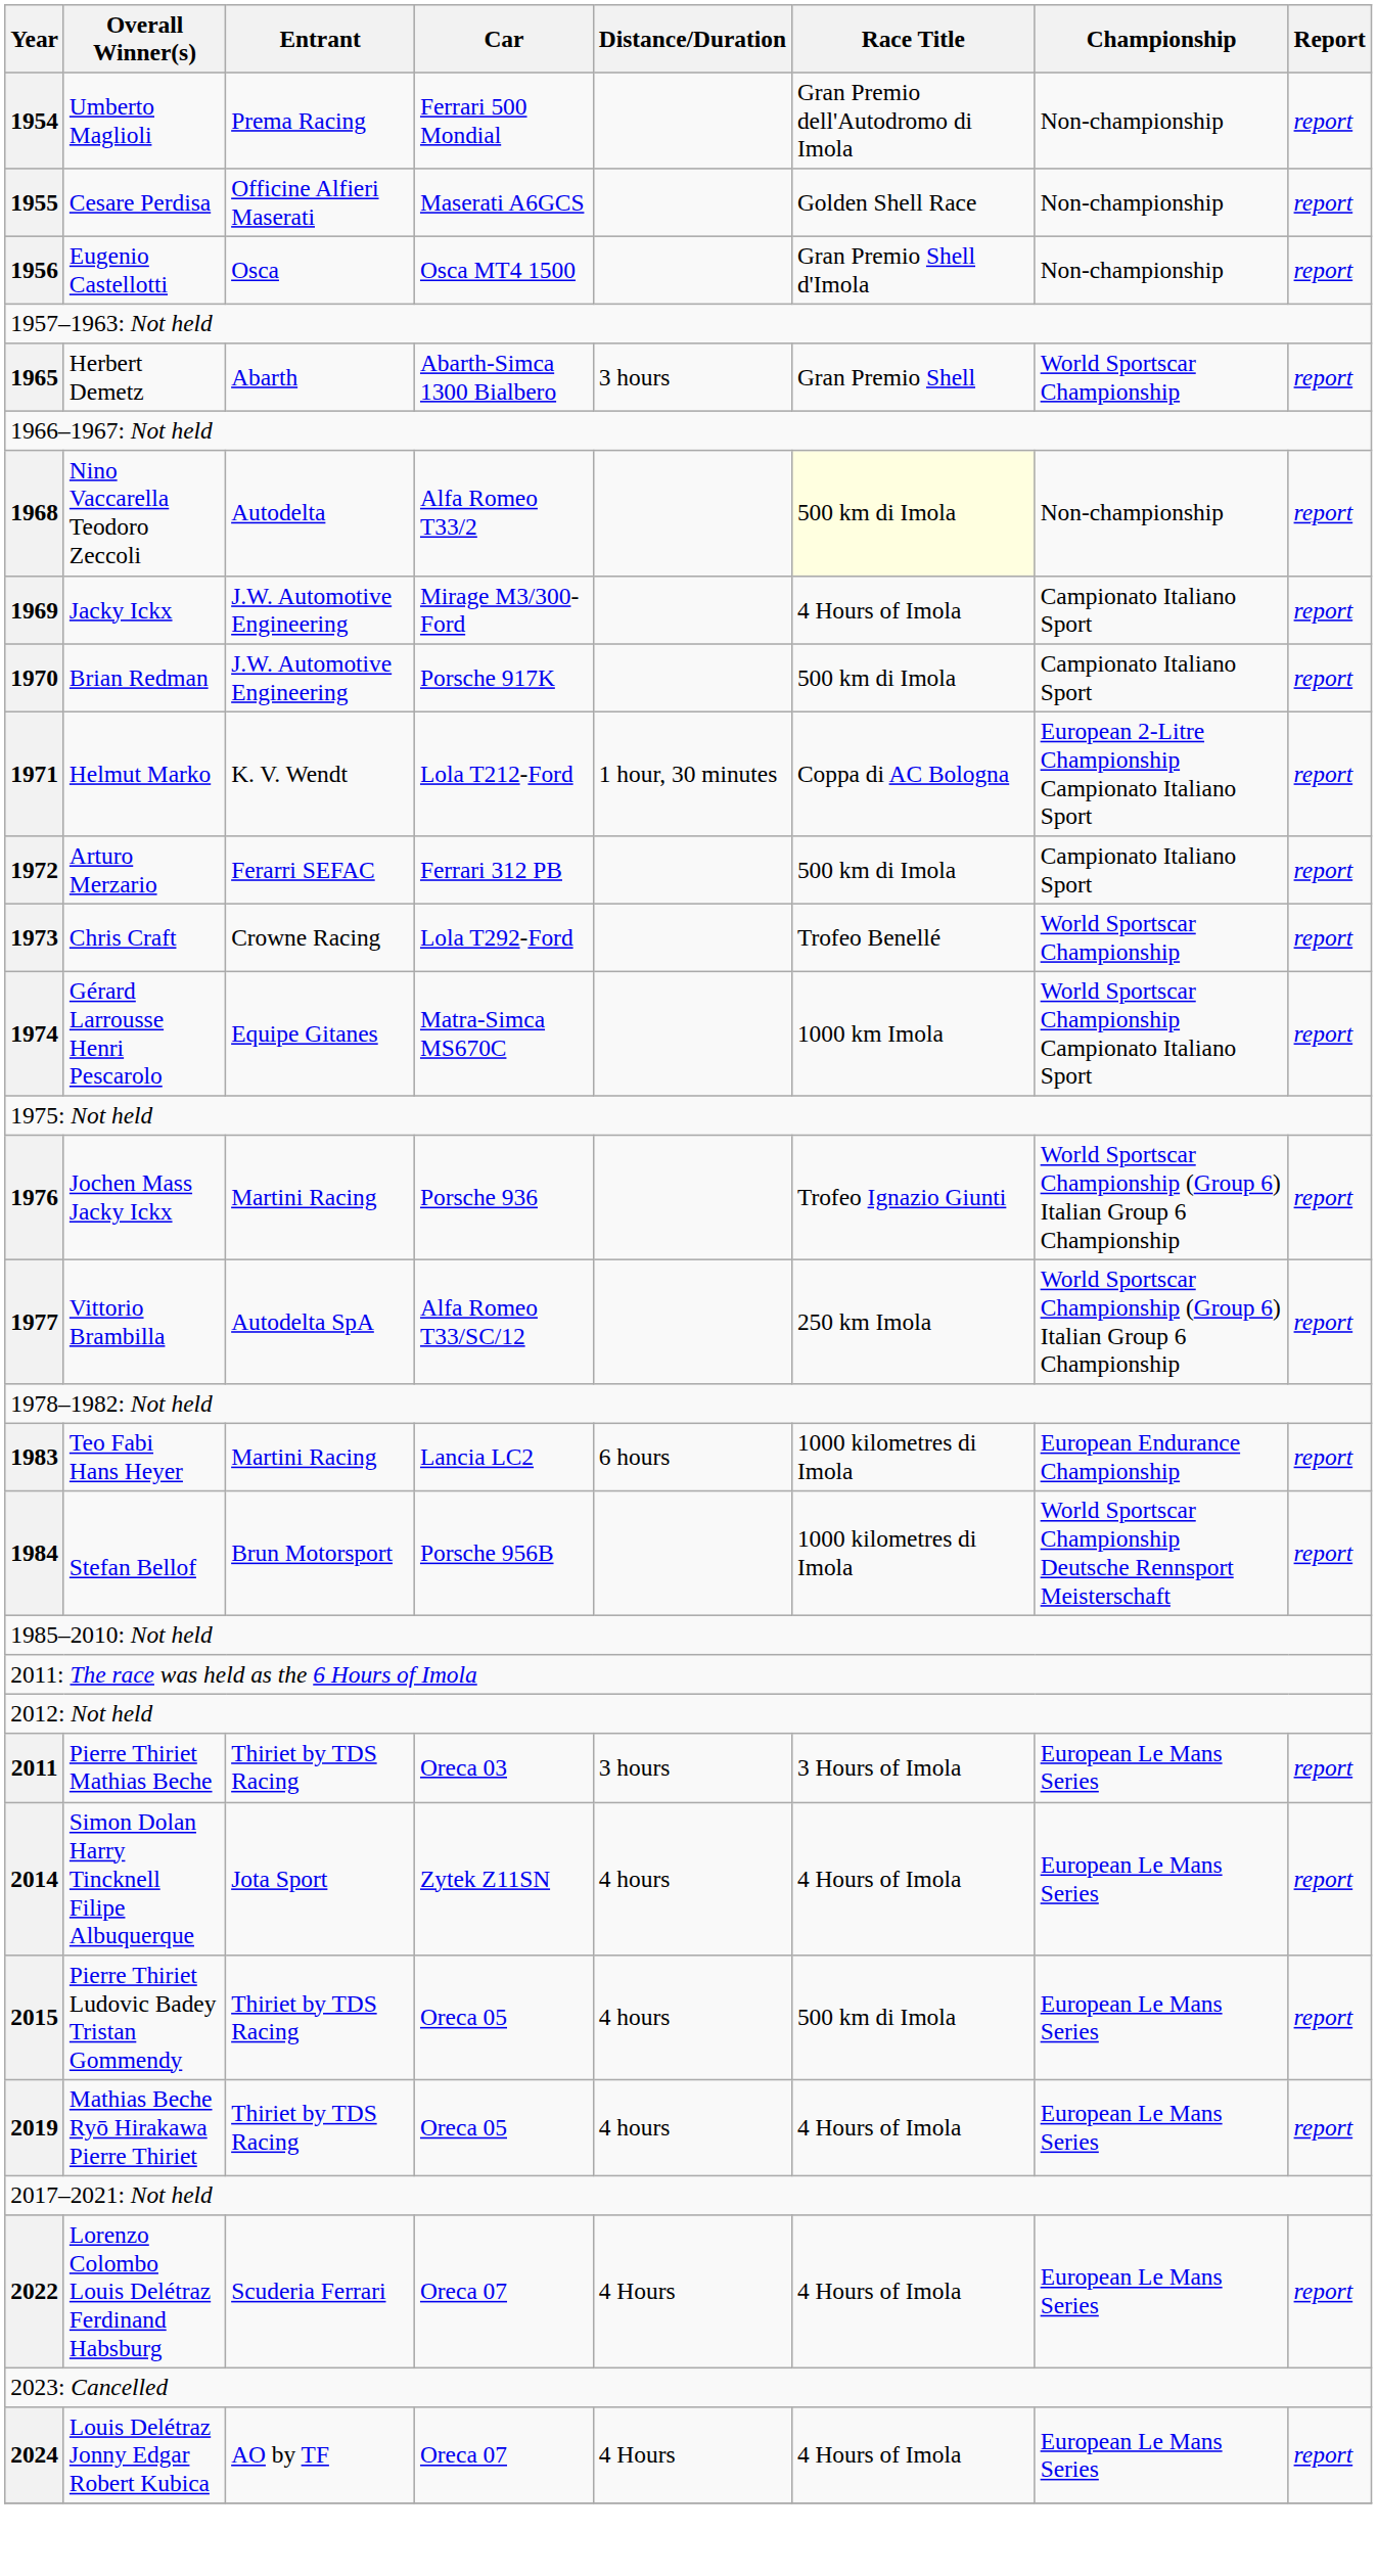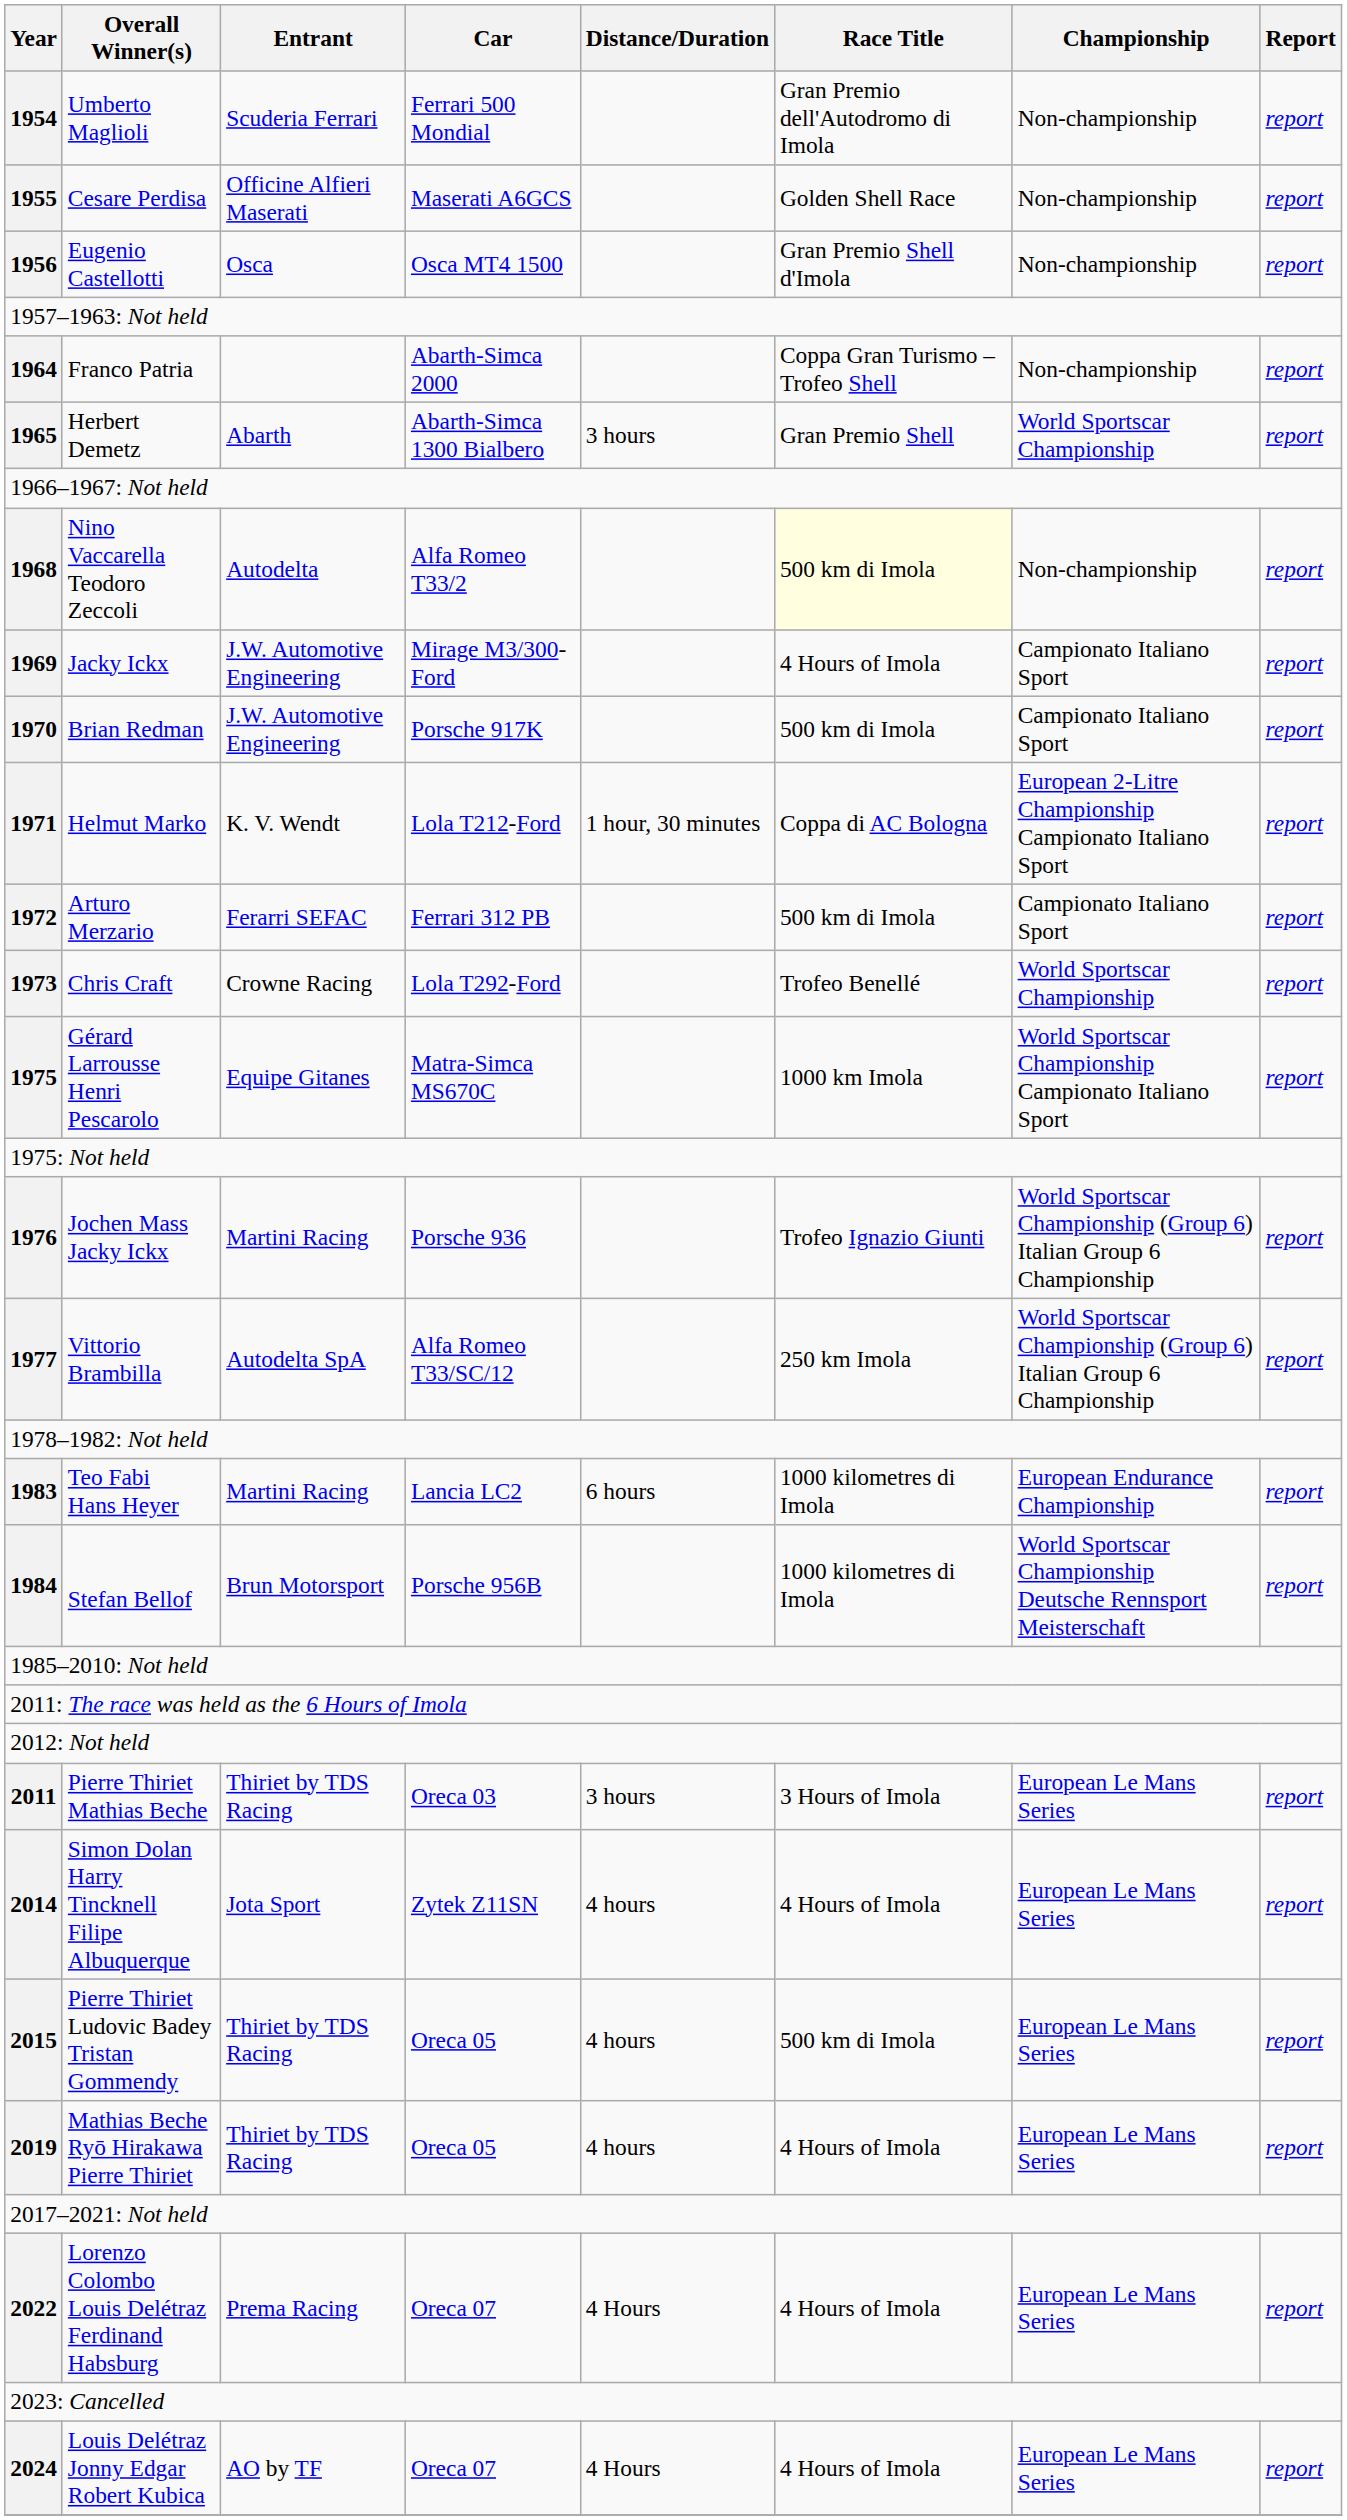Umberto Maglioli | Entrant: Prema Racing -> Scuderia Ferrari
+ row: 1964 | Franco Patria | Abarth-Simca 2000 | Coppa Gran Turismo – Trofeo Shell | Non-championship | report
Gérard Larrousse Henri Pescarolo | Year: 1974 -> 1975
Lorenzo Colombo Louis Delétraz Ferdinand Habsburg | Entrant: Scuderia Ferrari -> Prema Racing
